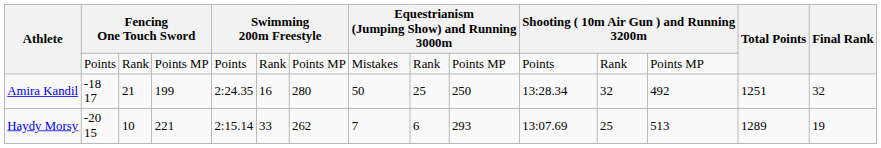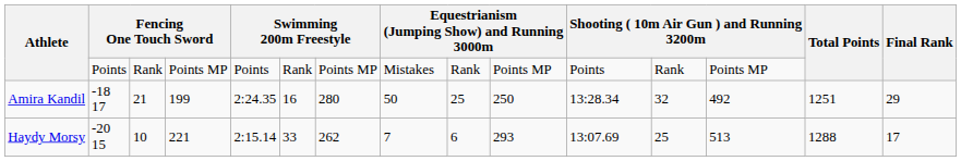Amira Kandil | Final Rank: 32 -> 29
Haydy Morsy | Total Points: 1289 -> 1288
Haydy Morsy | Final Rank: 19 -> 17
